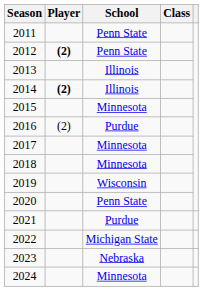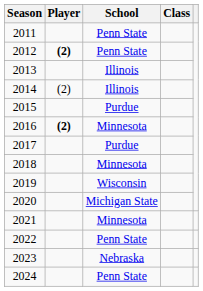2014 | Player: bold -> normal
2015 | School: Minnesota -> Purdue
2016 | Player: normal -> bold
2016 | School: Purdue -> Minnesota
2017 | School: Minnesota -> Purdue
2020 | School: Penn State -> Michigan State
2021 | School: Purdue -> Minnesota
2022 | School: Michigan State -> Penn State
2024 | School: Minnesota -> Penn State
